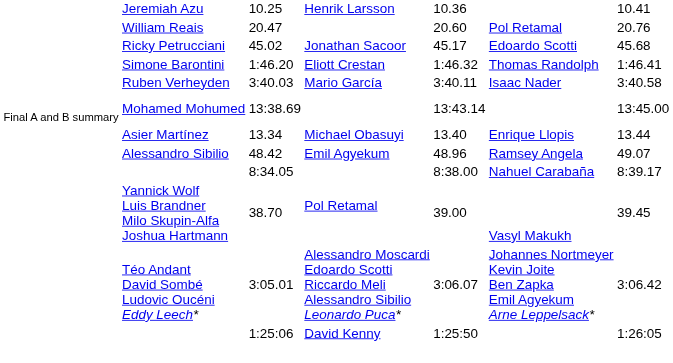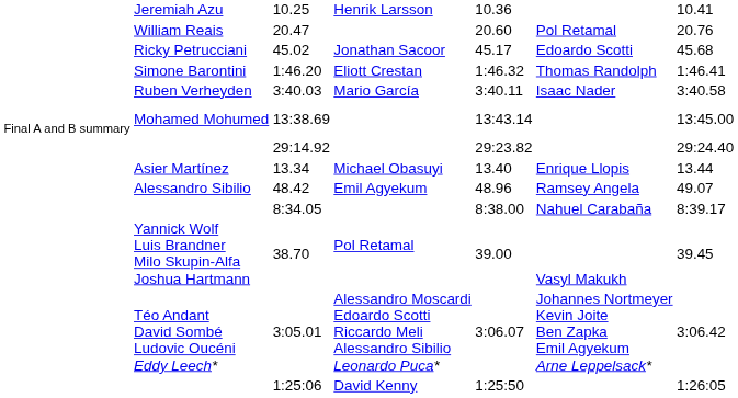+ row: 29:14.92 | 29:23.82 | 29:24.40
